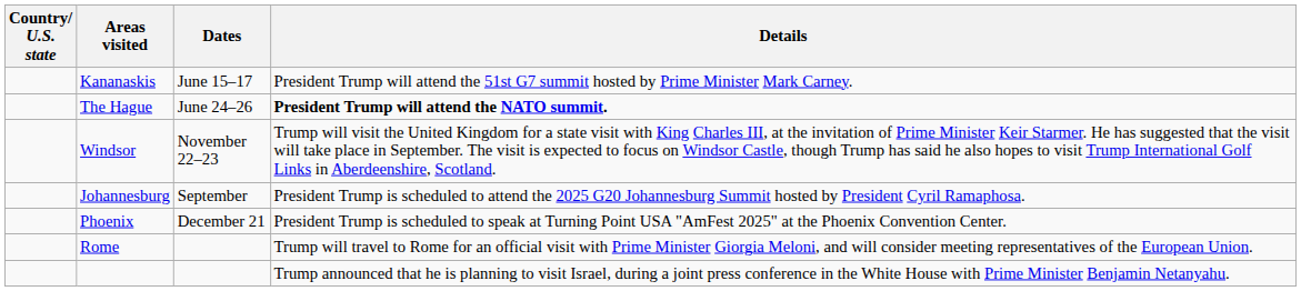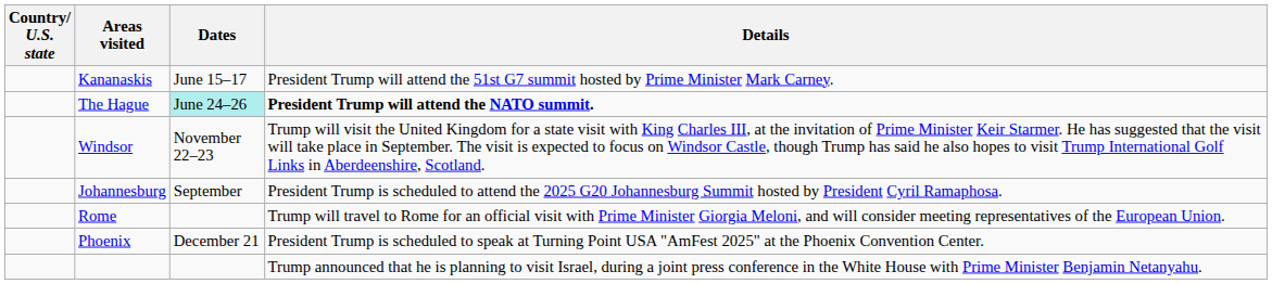The Hague | Dates: no background -> paleturquoise background
rows swapped: Phoenix <-> Rome
